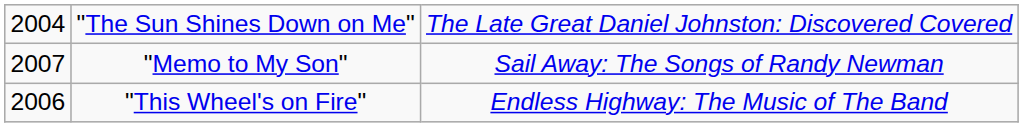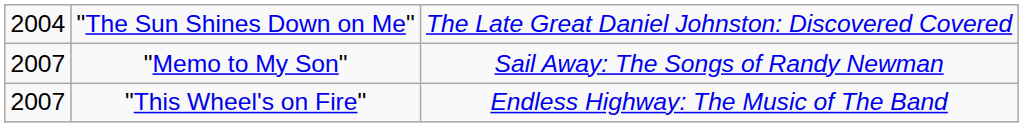"This Wheel's on Fire" | column 1: 2006 -> 2007
